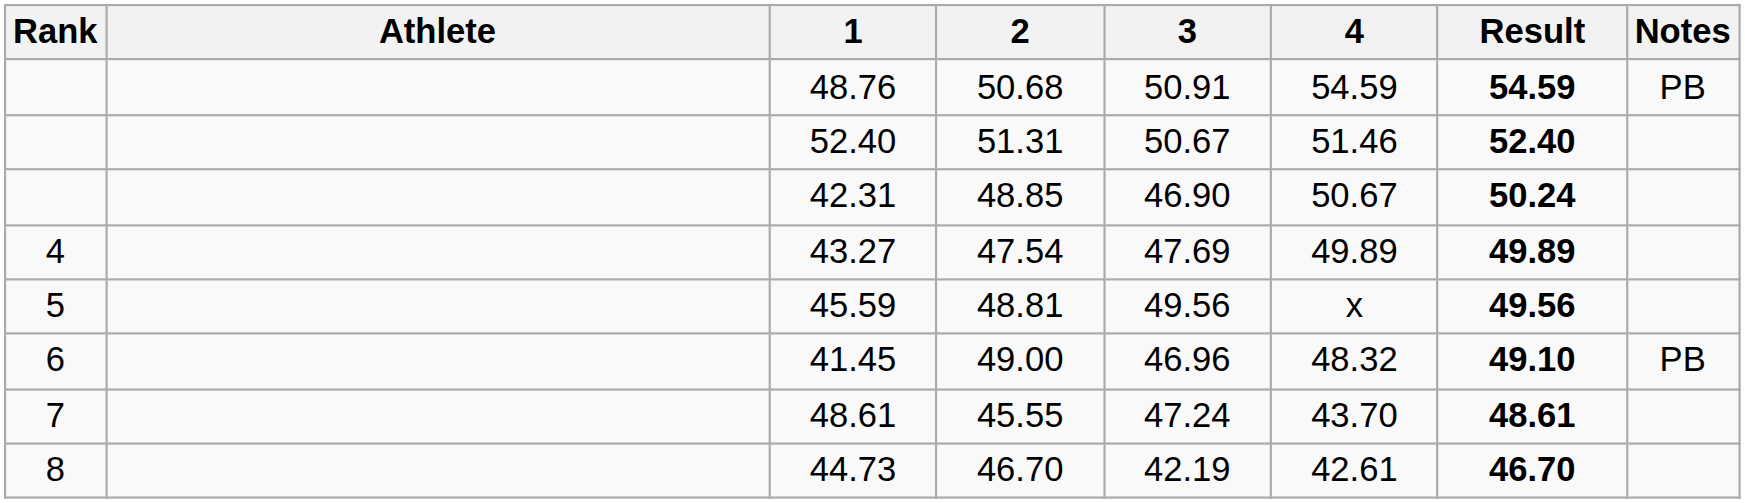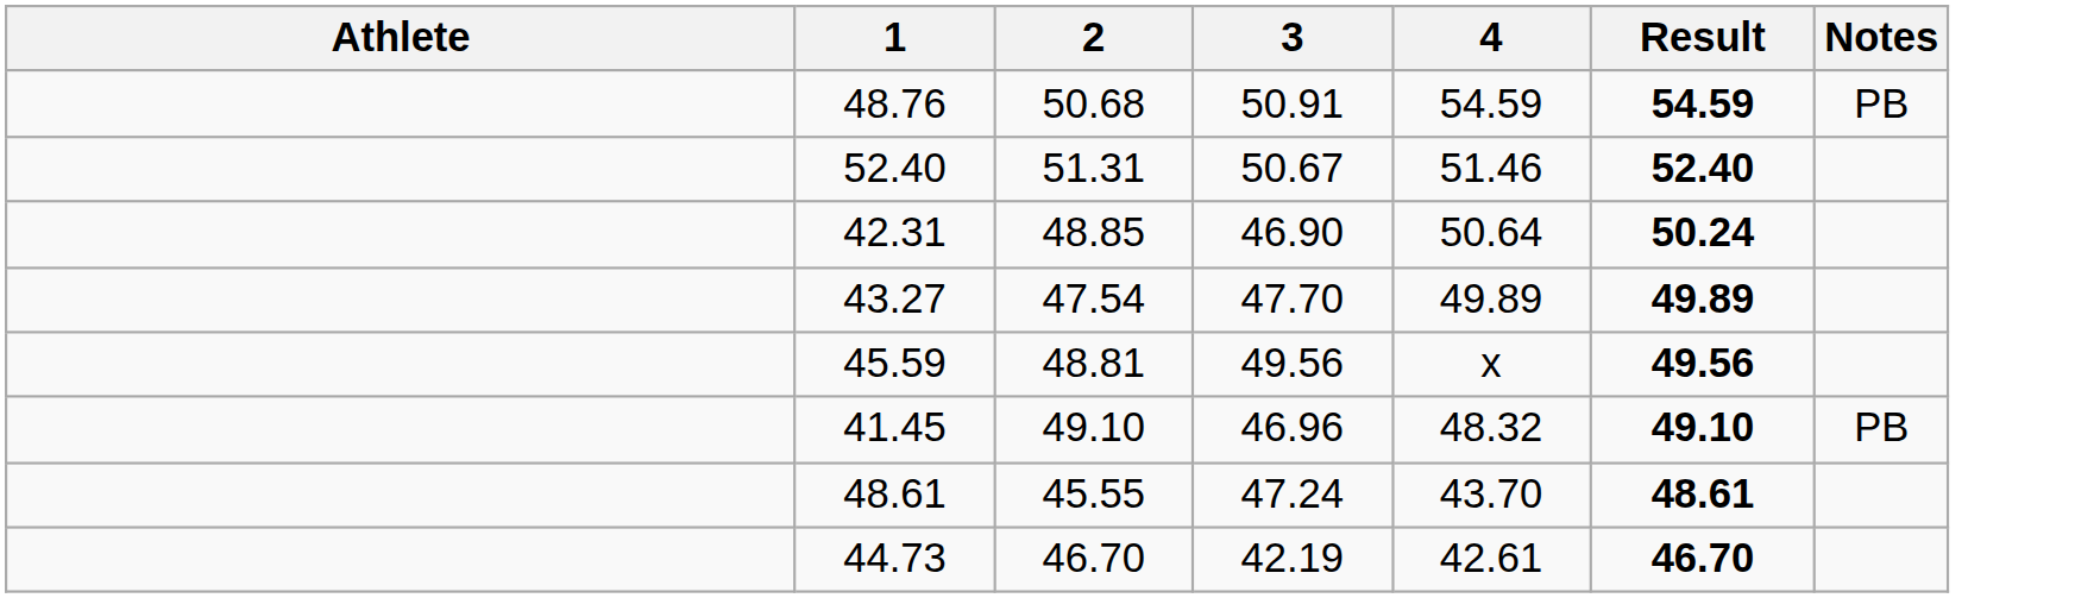- column: Rank | 4 | 5 | 6 | 7 | 8
42.31 | 4: 50.67 -> 50.64
43.27 | 3: 47.69 -> 47.70
41.45 | 2: 49.00 -> 49.10
